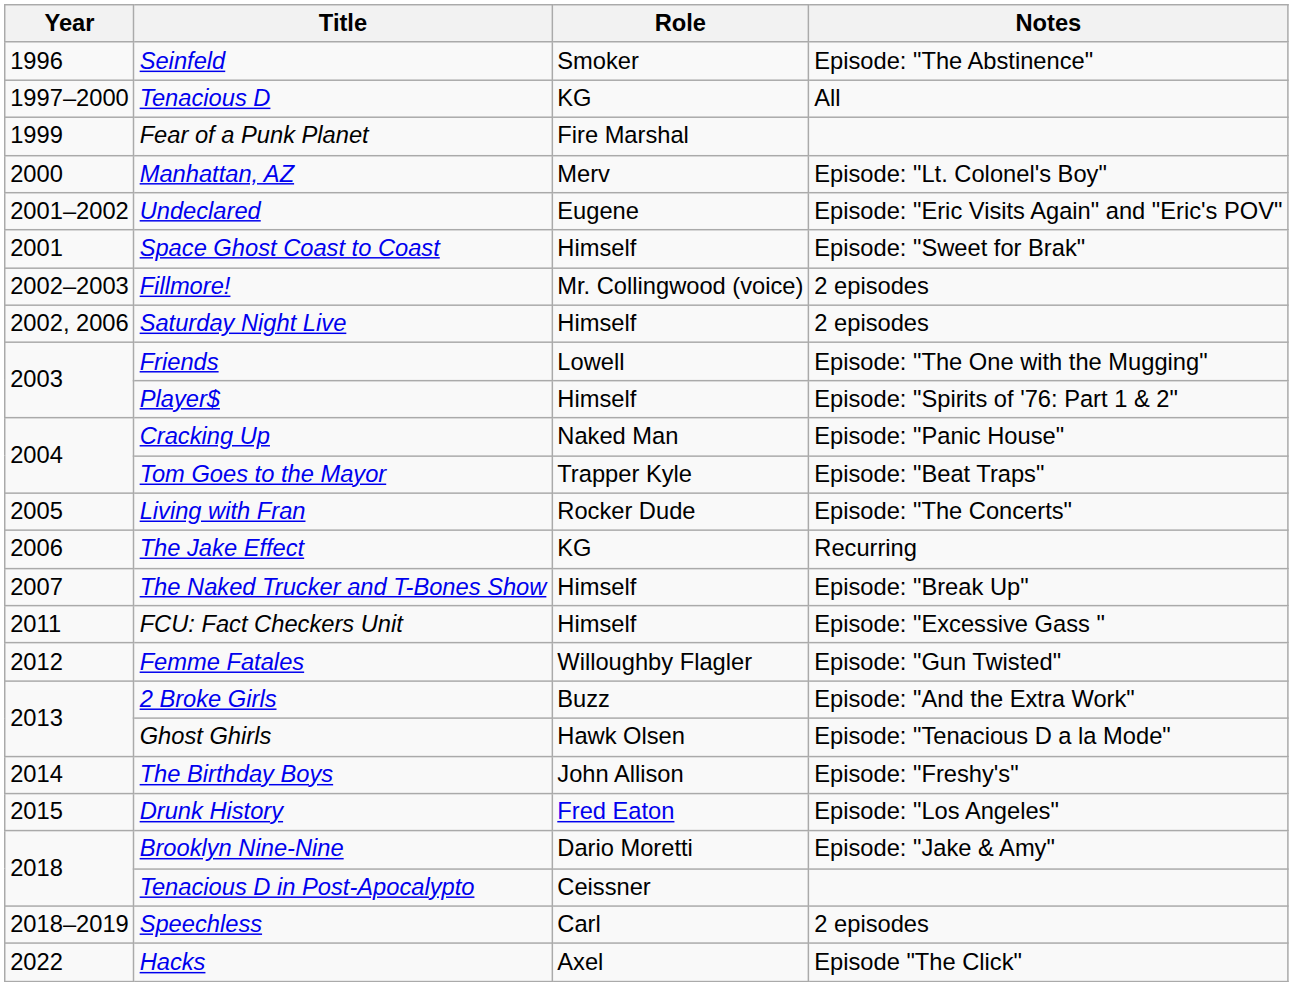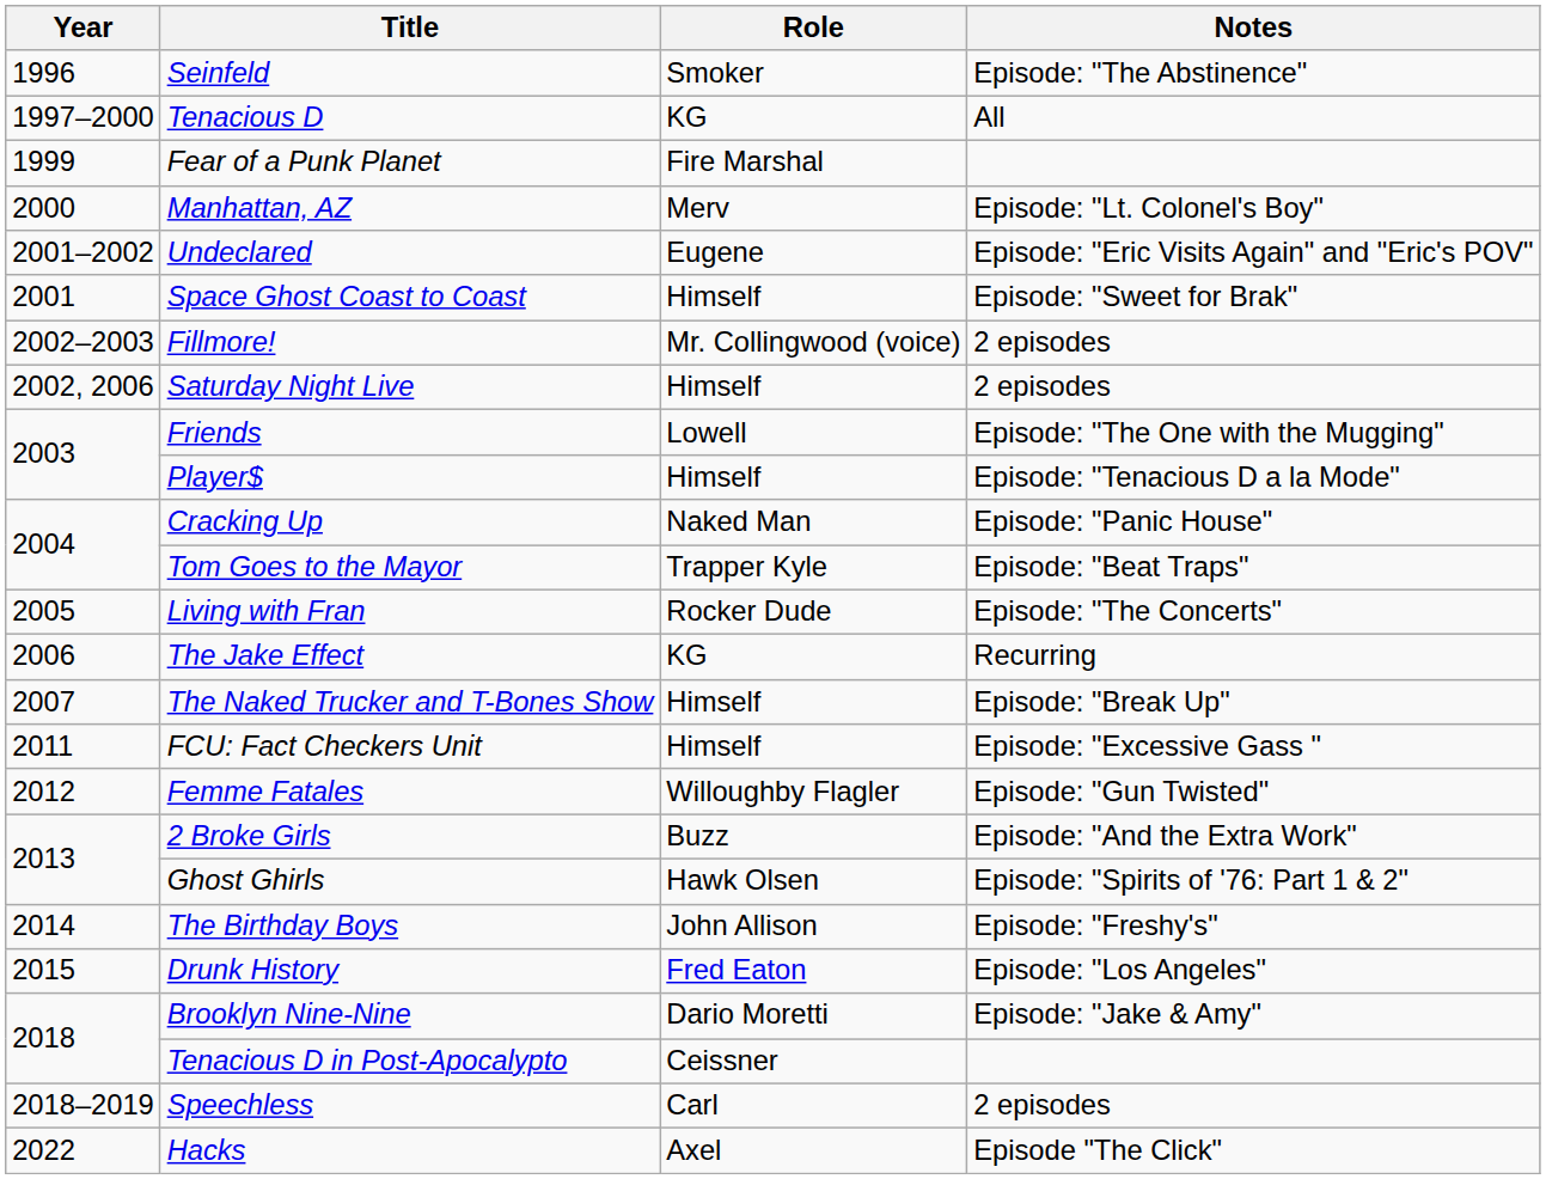Player$ | Notes: Episode: "Spirits of '76: Part 1 & 2" -> Episode: "Tenacious D a la Mode"
Ghost Ghirls | Notes: Episode: "Tenacious D a la Mode" -> Episode: "Spirits of '76: Part 1 & 2"
